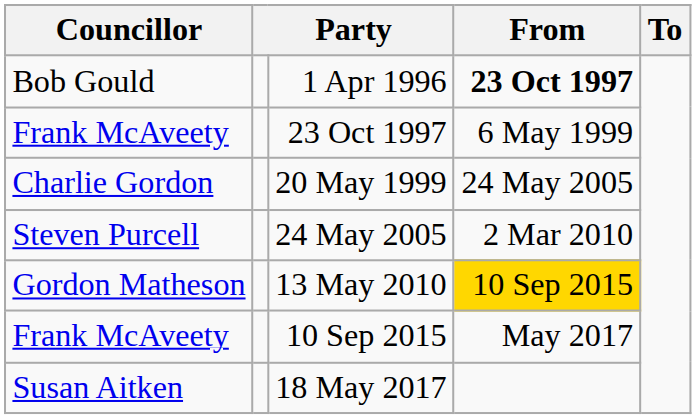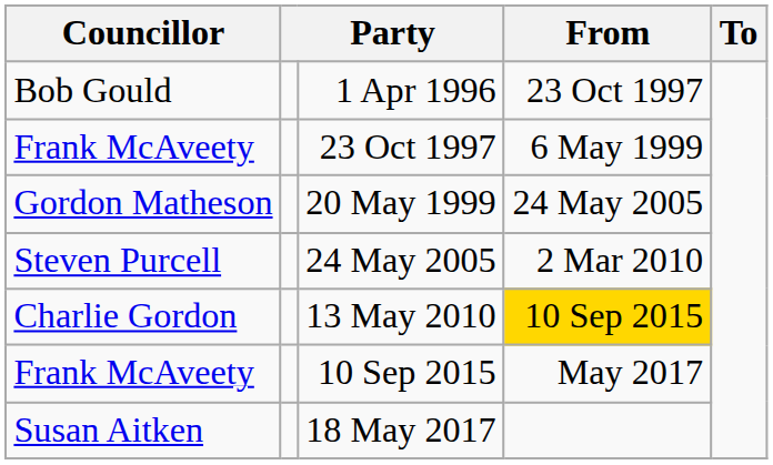1 Apr 1996 | From: bold -> normal
20 May 1999 | Councillor: Charlie Gordon -> Gordon Matheson
13 May 2010 | Councillor: Gordon Matheson -> Charlie Gordon
